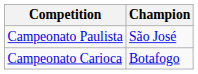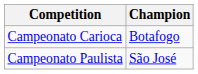rows swapped: Campeonato Carioca <-> Campeonato Paulista
